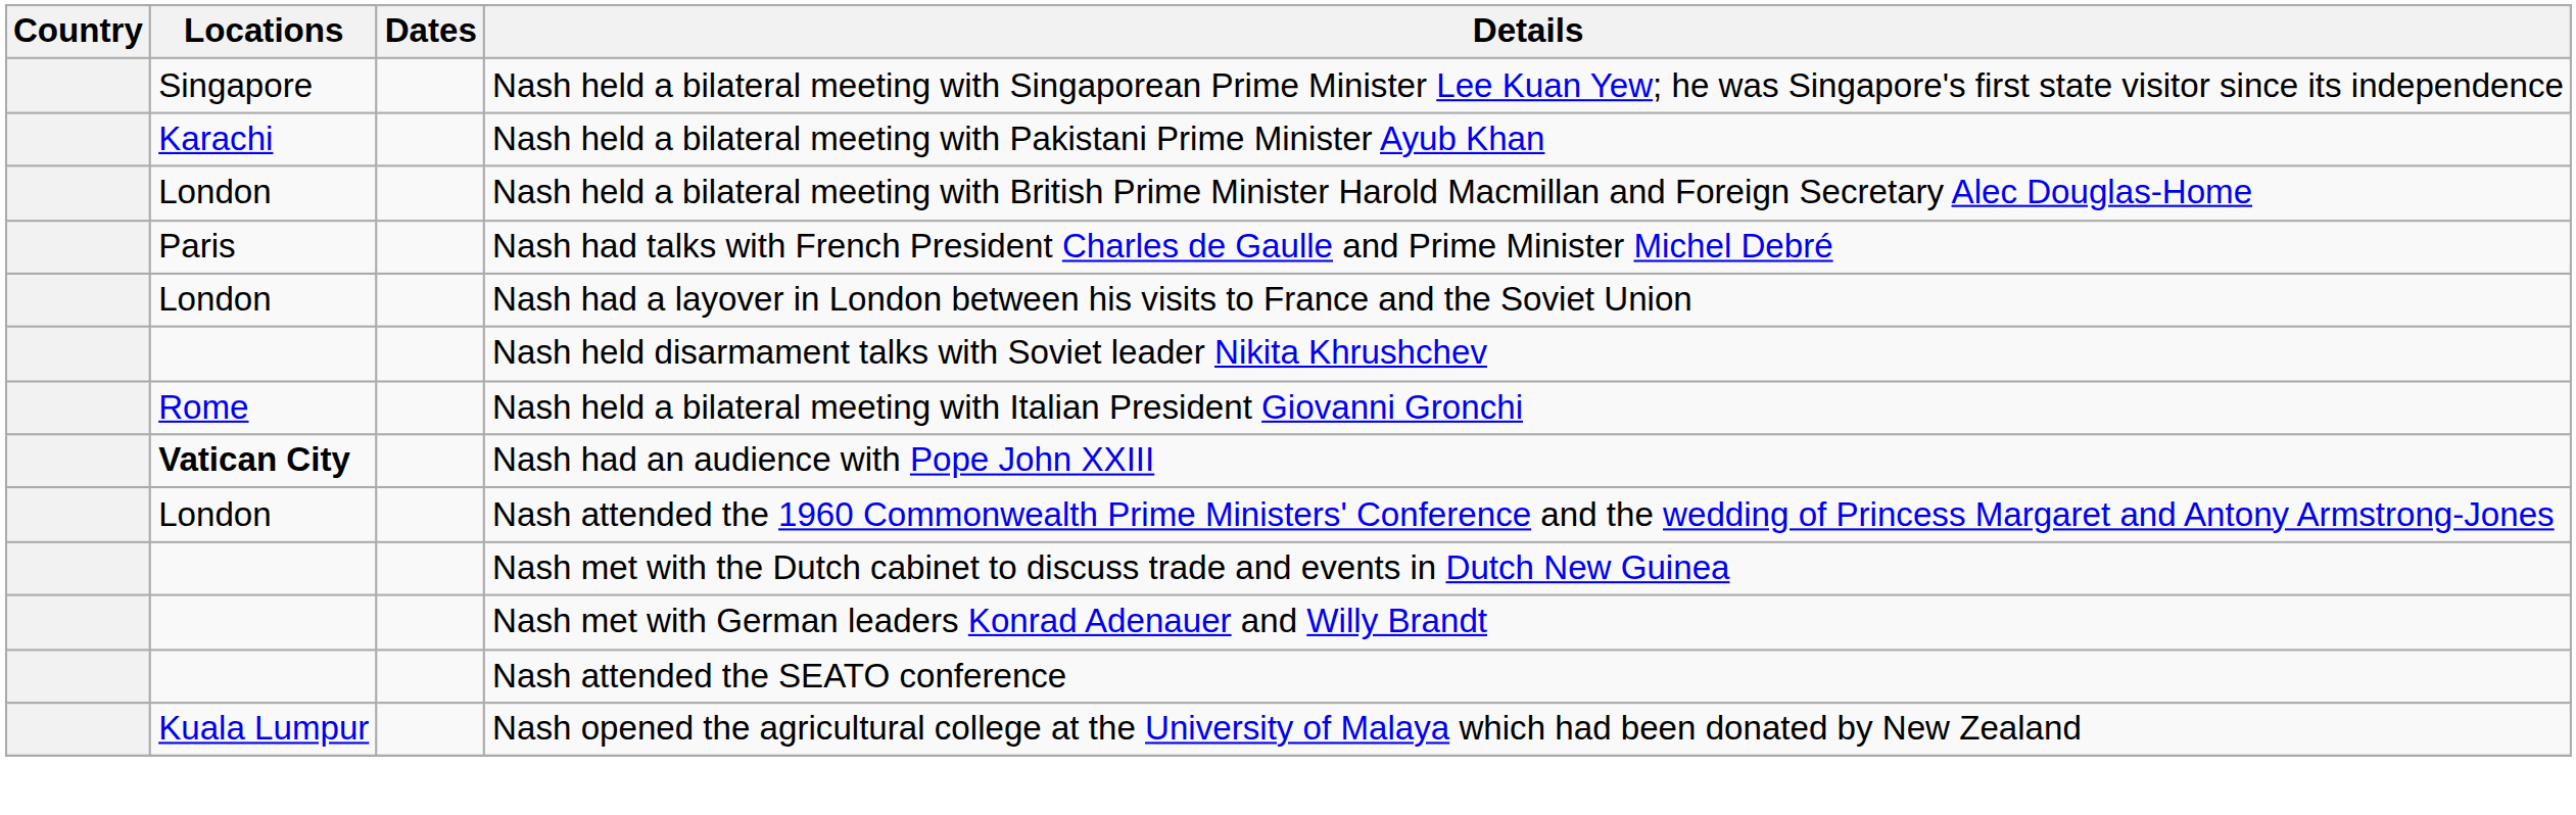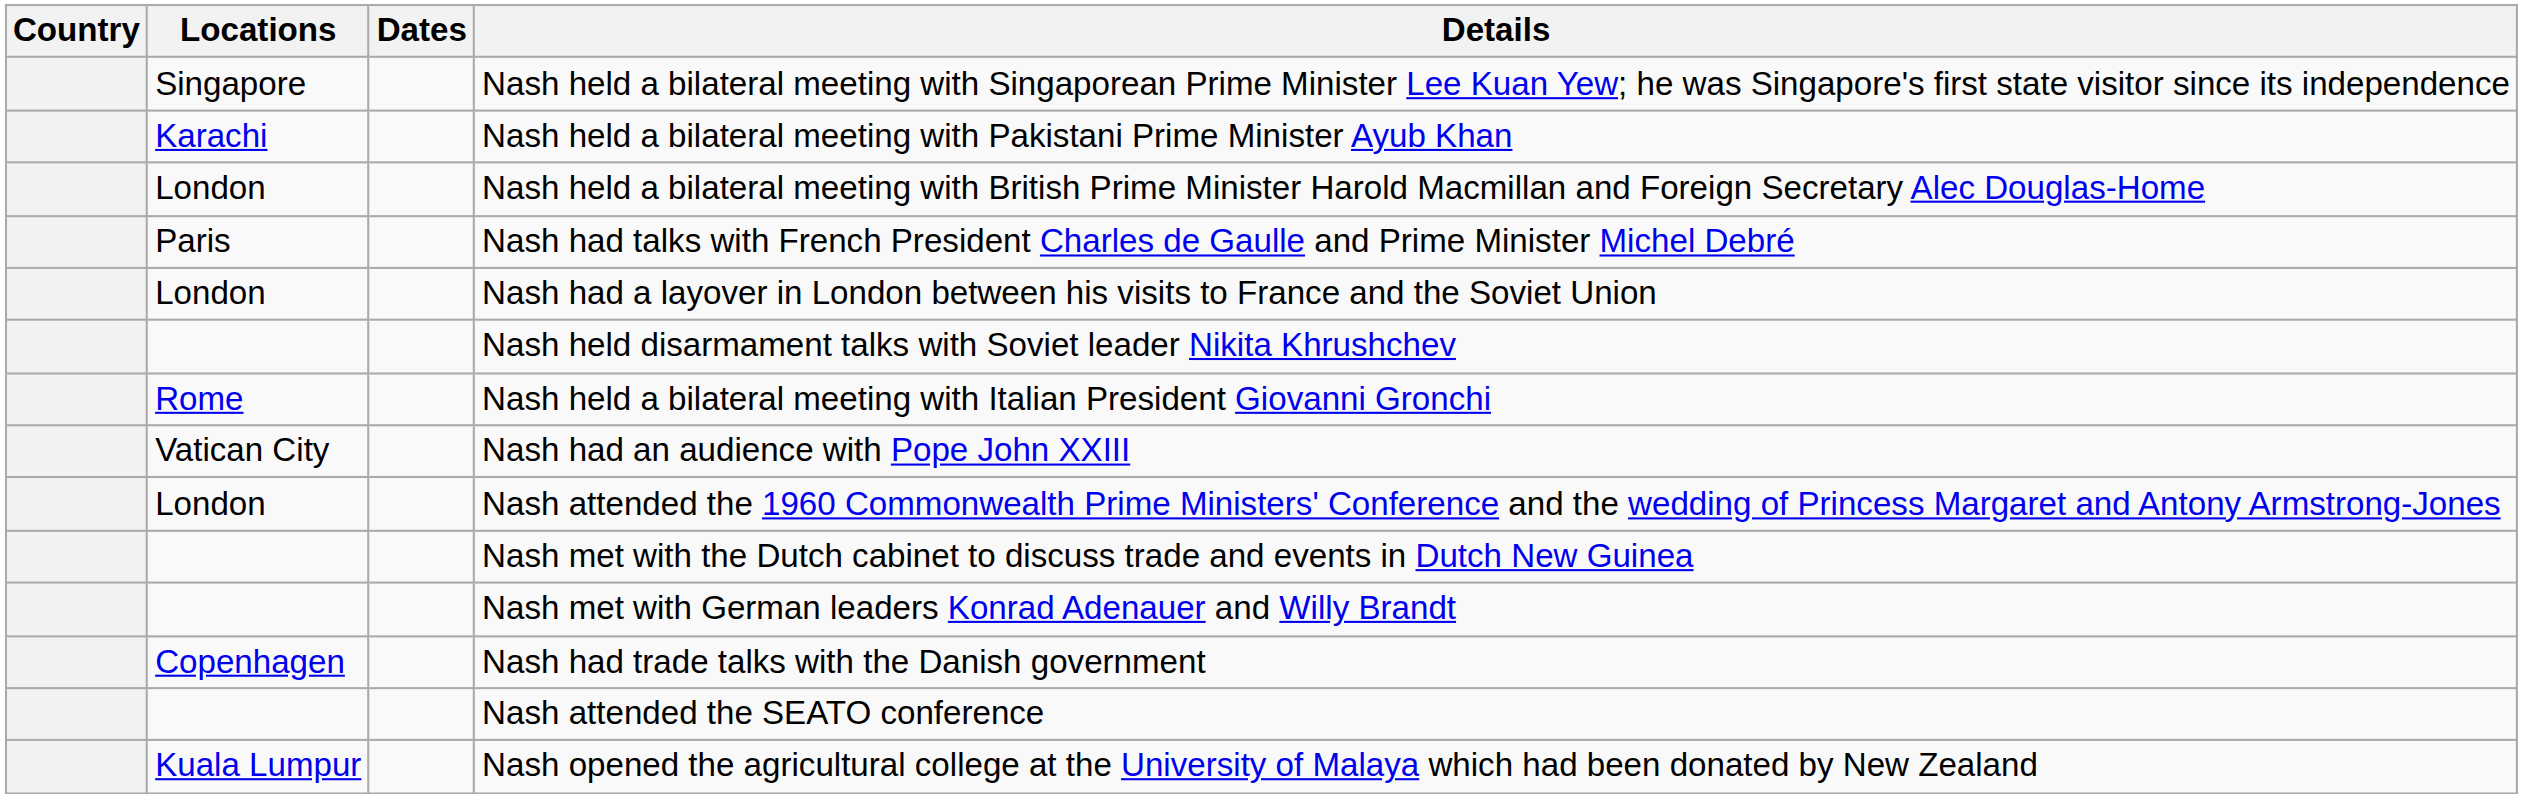Nash had an audience with Pope John XXIII | Locations: bold -> normal
+ row: Copenhagen | Nash had trade talks with the Danish government
